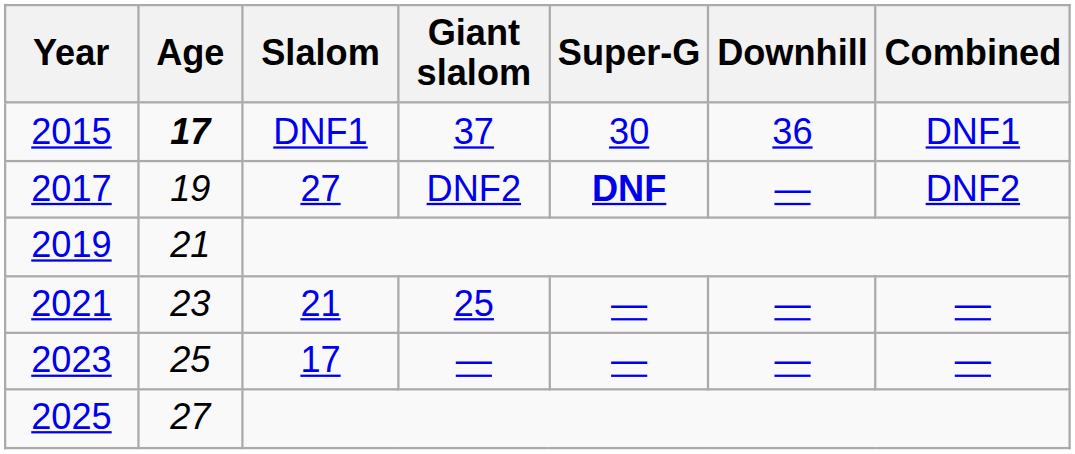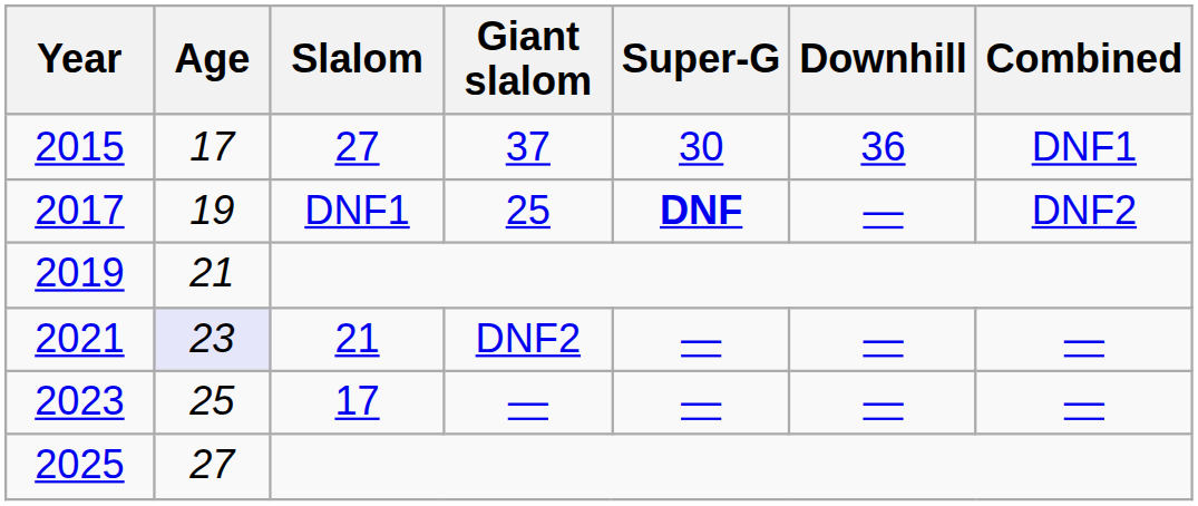2015 | Age: bold -> normal
2015 | Slalom: DNF1 -> 27
2017 | Slalom: 27 -> DNF1
2017 | Giant slalom: DNF2 -> 25
2021 | Age: no background -> lavender background
2021 | Giant slalom: 25 -> DNF2
